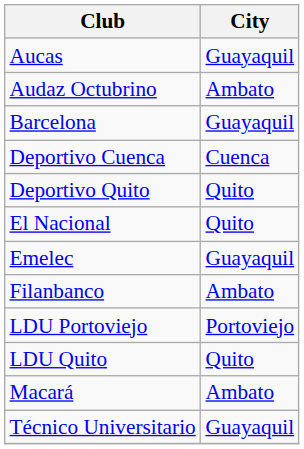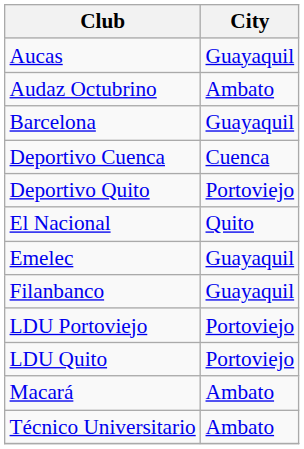Deportivo Quito | City: Quito -> Portoviejo
Filanbanco | City: Ambato -> Guayaquil
LDU Quito | City: Quito -> Portoviejo
Técnico Universitario | City: Guayaquil -> Ambato
